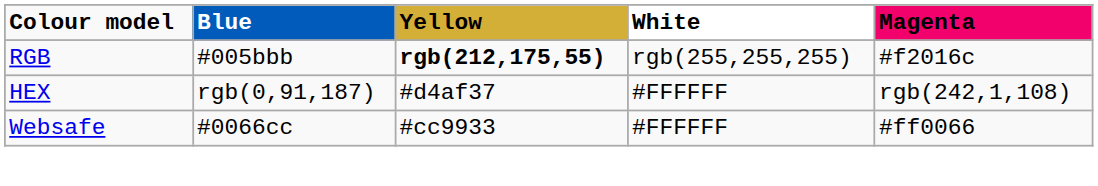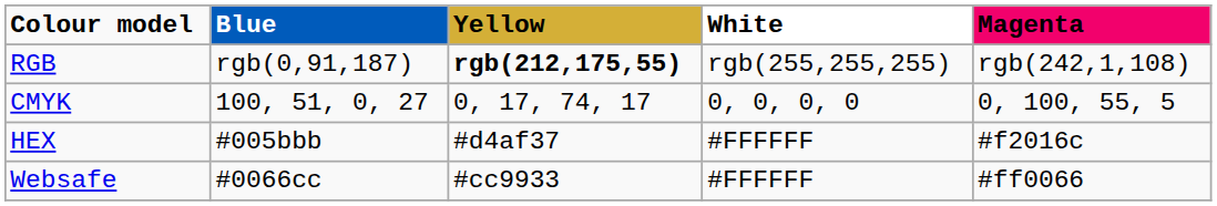RGB | Blue: #005bbb -> rgb(0,91,187)
RGB | Magenta: #f2016c -> rgb(242,1,108)
+ row: CMYK | 100, 51, 0, 27 | 0, 17, 74, 17 | 0, 0, 0, 0 | 0, 100, 55, 5
HEX | Blue: rgb(0,91,187) -> #005bbb
HEX | Magenta: rgb(242,1,108) -> #f2016c
